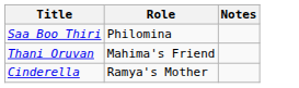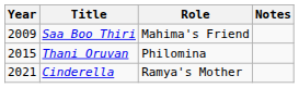+ column: Year | 2009 | 2015 | 2021
Saa Boo Thiri | Role: Philomina -> Mahima's Friend
Thani Oruvan | Role: Mahima's Friend -> Philomina
